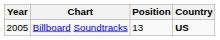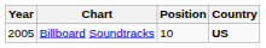Billboard Soundtracks | Position: 13 -> 10
